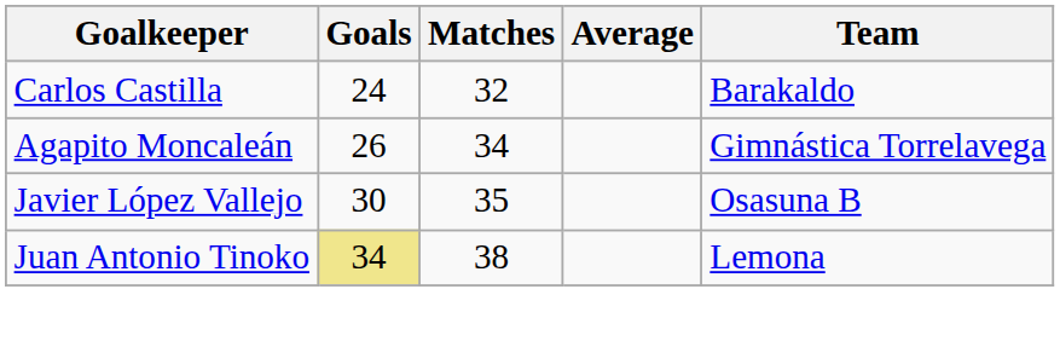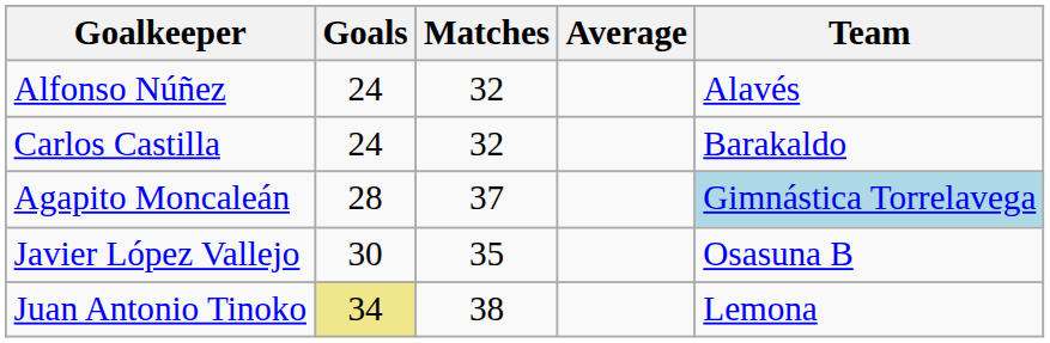+ row: Alfonso Núñez | 24 | 32 | Alavés
Agapito Moncaleán | Goals: 26 -> 28
Agapito Moncaleán | Matches: 34 -> 37
Agapito Moncaleán | Team: no background -> lightblue background
